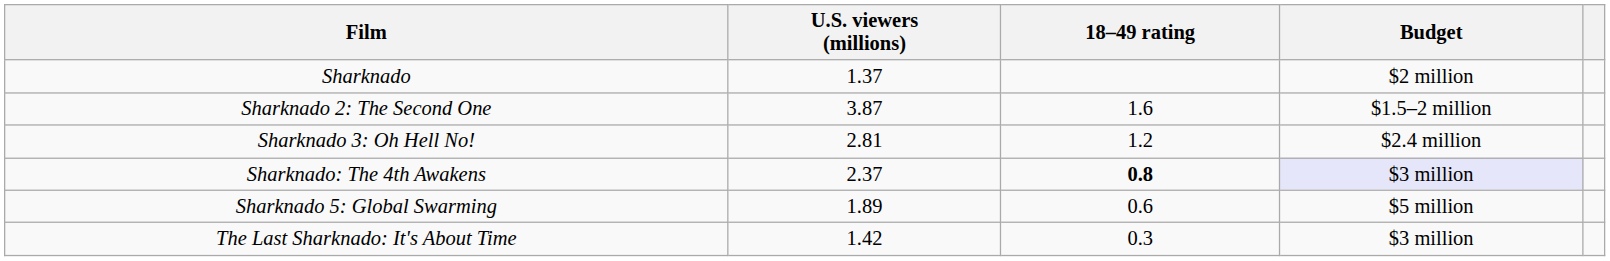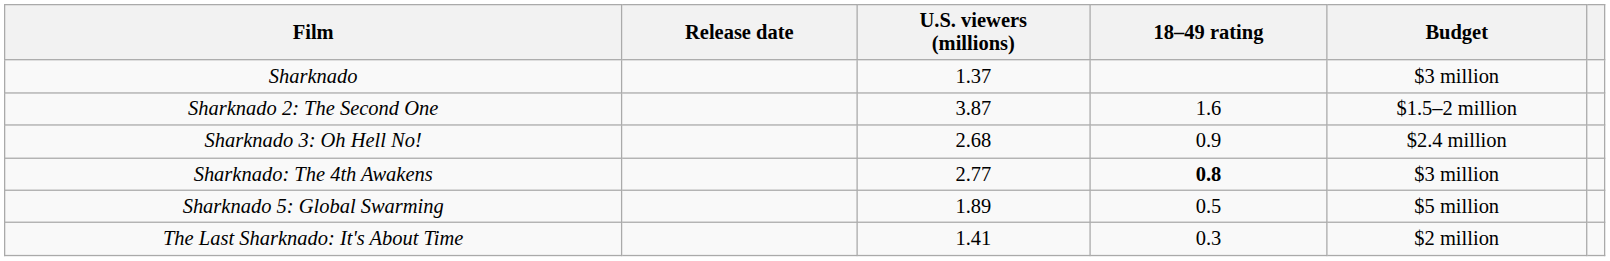+ column: Release date
Sharknado | Budget: $2 million -> $3 million
Sharknado 3: Oh Hell No! | U.S. viewers (millions): 2.81 -> 2.68
Sharknado 3: Oh Hell No! | 18–49 rating: 1.2 -> 0.9
Sharknado: The 4th Awakens | U.S. viewers (millions): 2.37 -> 2.77
Sharknado: The 4th Awakens | Budget: lavender background -> no background
Sharknado 5: Global Swarming | 18–49 rating: 0.6 -> 0.5
The Last Sharknado: It's About Time | U.S. viewers (millions): 1.42 -> 1.41
The Last Sharknado: It's About Time | Budget: $3 million -> $2 million
